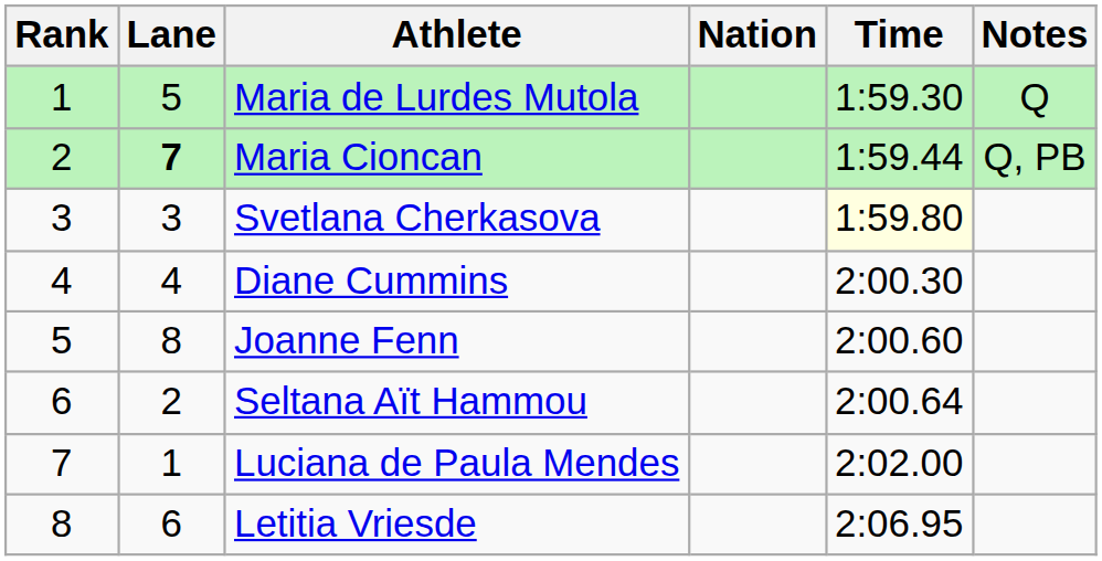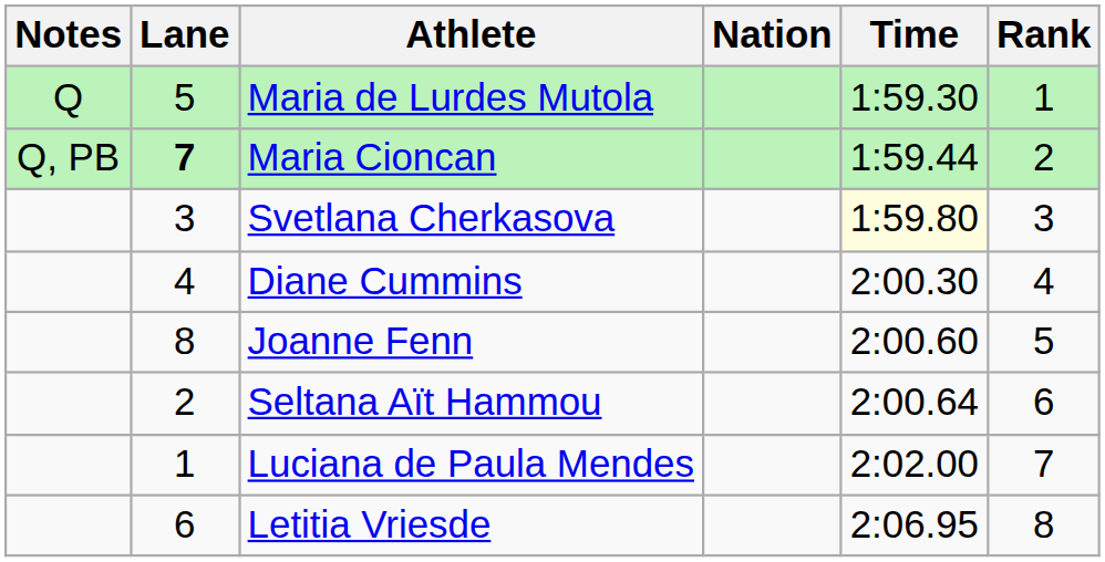columns swapped: Rank <-> Notes
